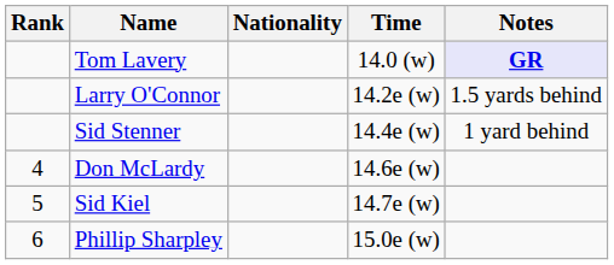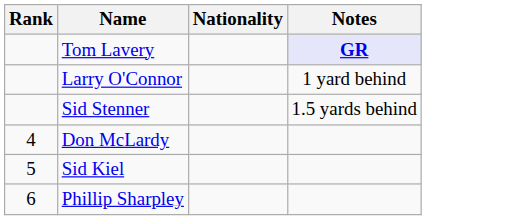- column: Time | 14.0 (w) | 14.2e (w) | 14.4e (w) | 14.6e (w) | 14.7e (w) | 15.0e (w)
Larry O'Connor | Notes: 1.5 yards behind -> 1 yard behind
Sid Stenner | Notes: 1 yard behind -> 1.5 yards behind
